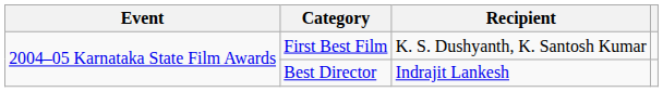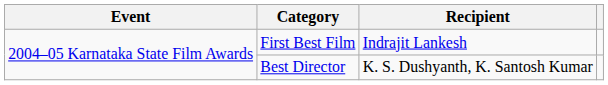First Best Film | Recipient: K. S. Dushyanth, K. Santosh Kumar -> Indrajit Lankesh
Best Director | Recipient: Indrajit Lankesh -> K. S. Dushyanth, K. Santosh Kumar
